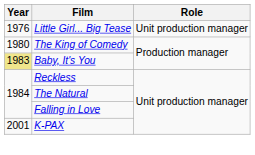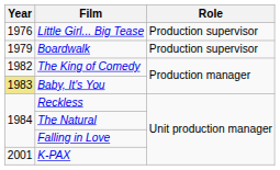Little Girl... Big Tease | Role: Unit production manager -> Production supervisor
+ row: 1979 | Boardwalk | Production supervisor
The King of Comedy | Year: 1980 -> 1982
